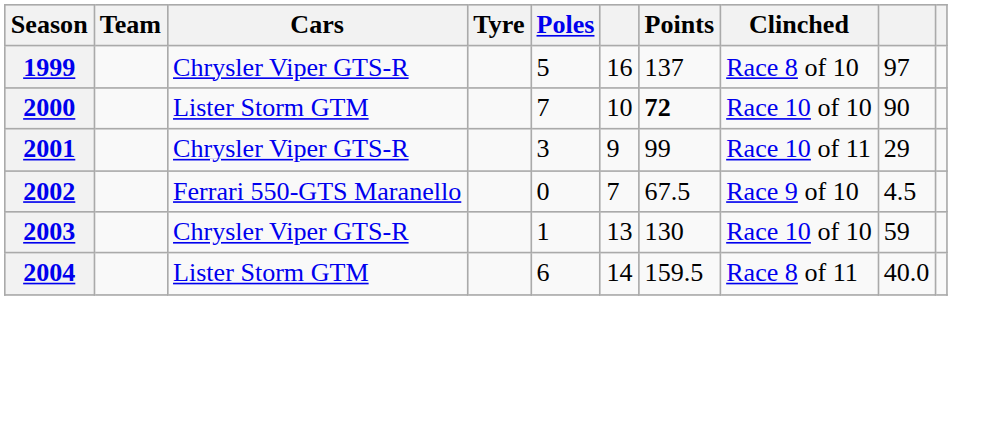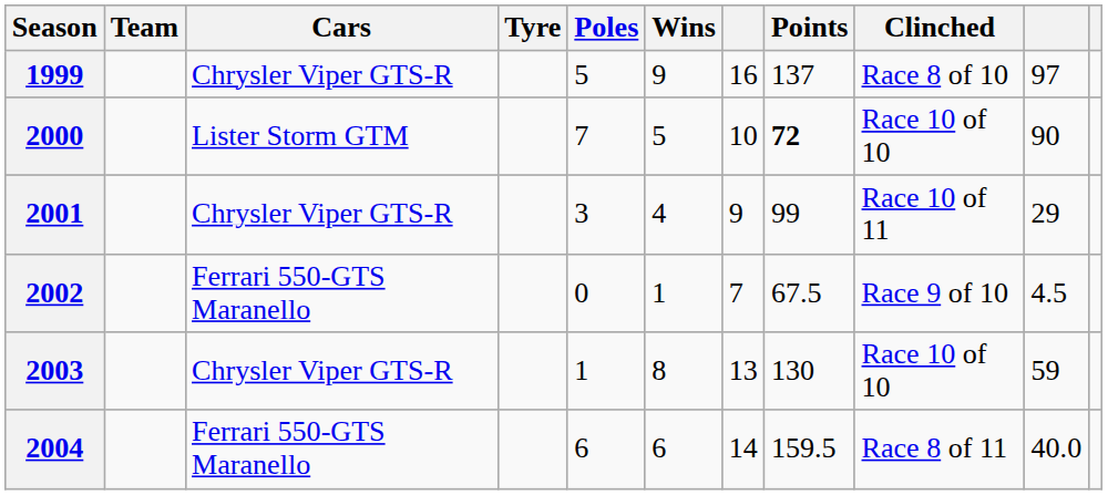+ column: Wins | 9 | 5 | 4 | 1 | 8 | 6
2004 | Cars: Lister Storm GTM -> Ferrari 550-GTS Maranello
